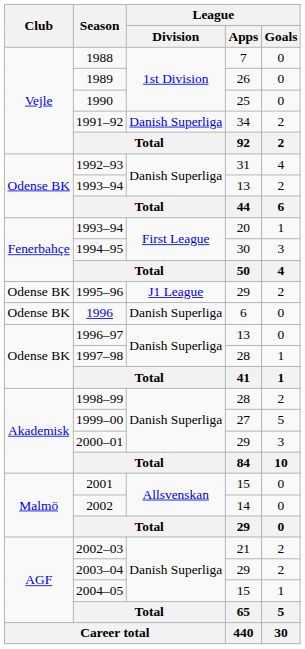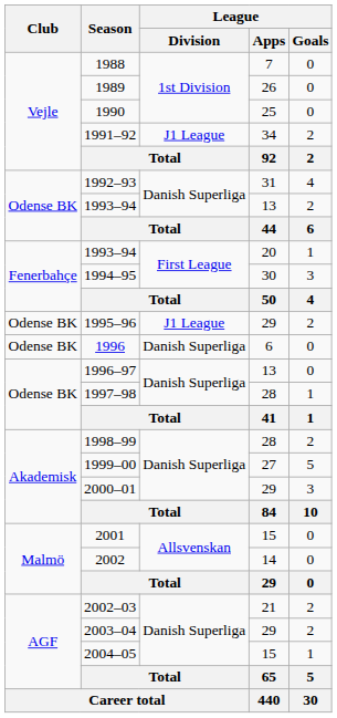1991–92 | League / Division: Danish Superliga -> J1 League
